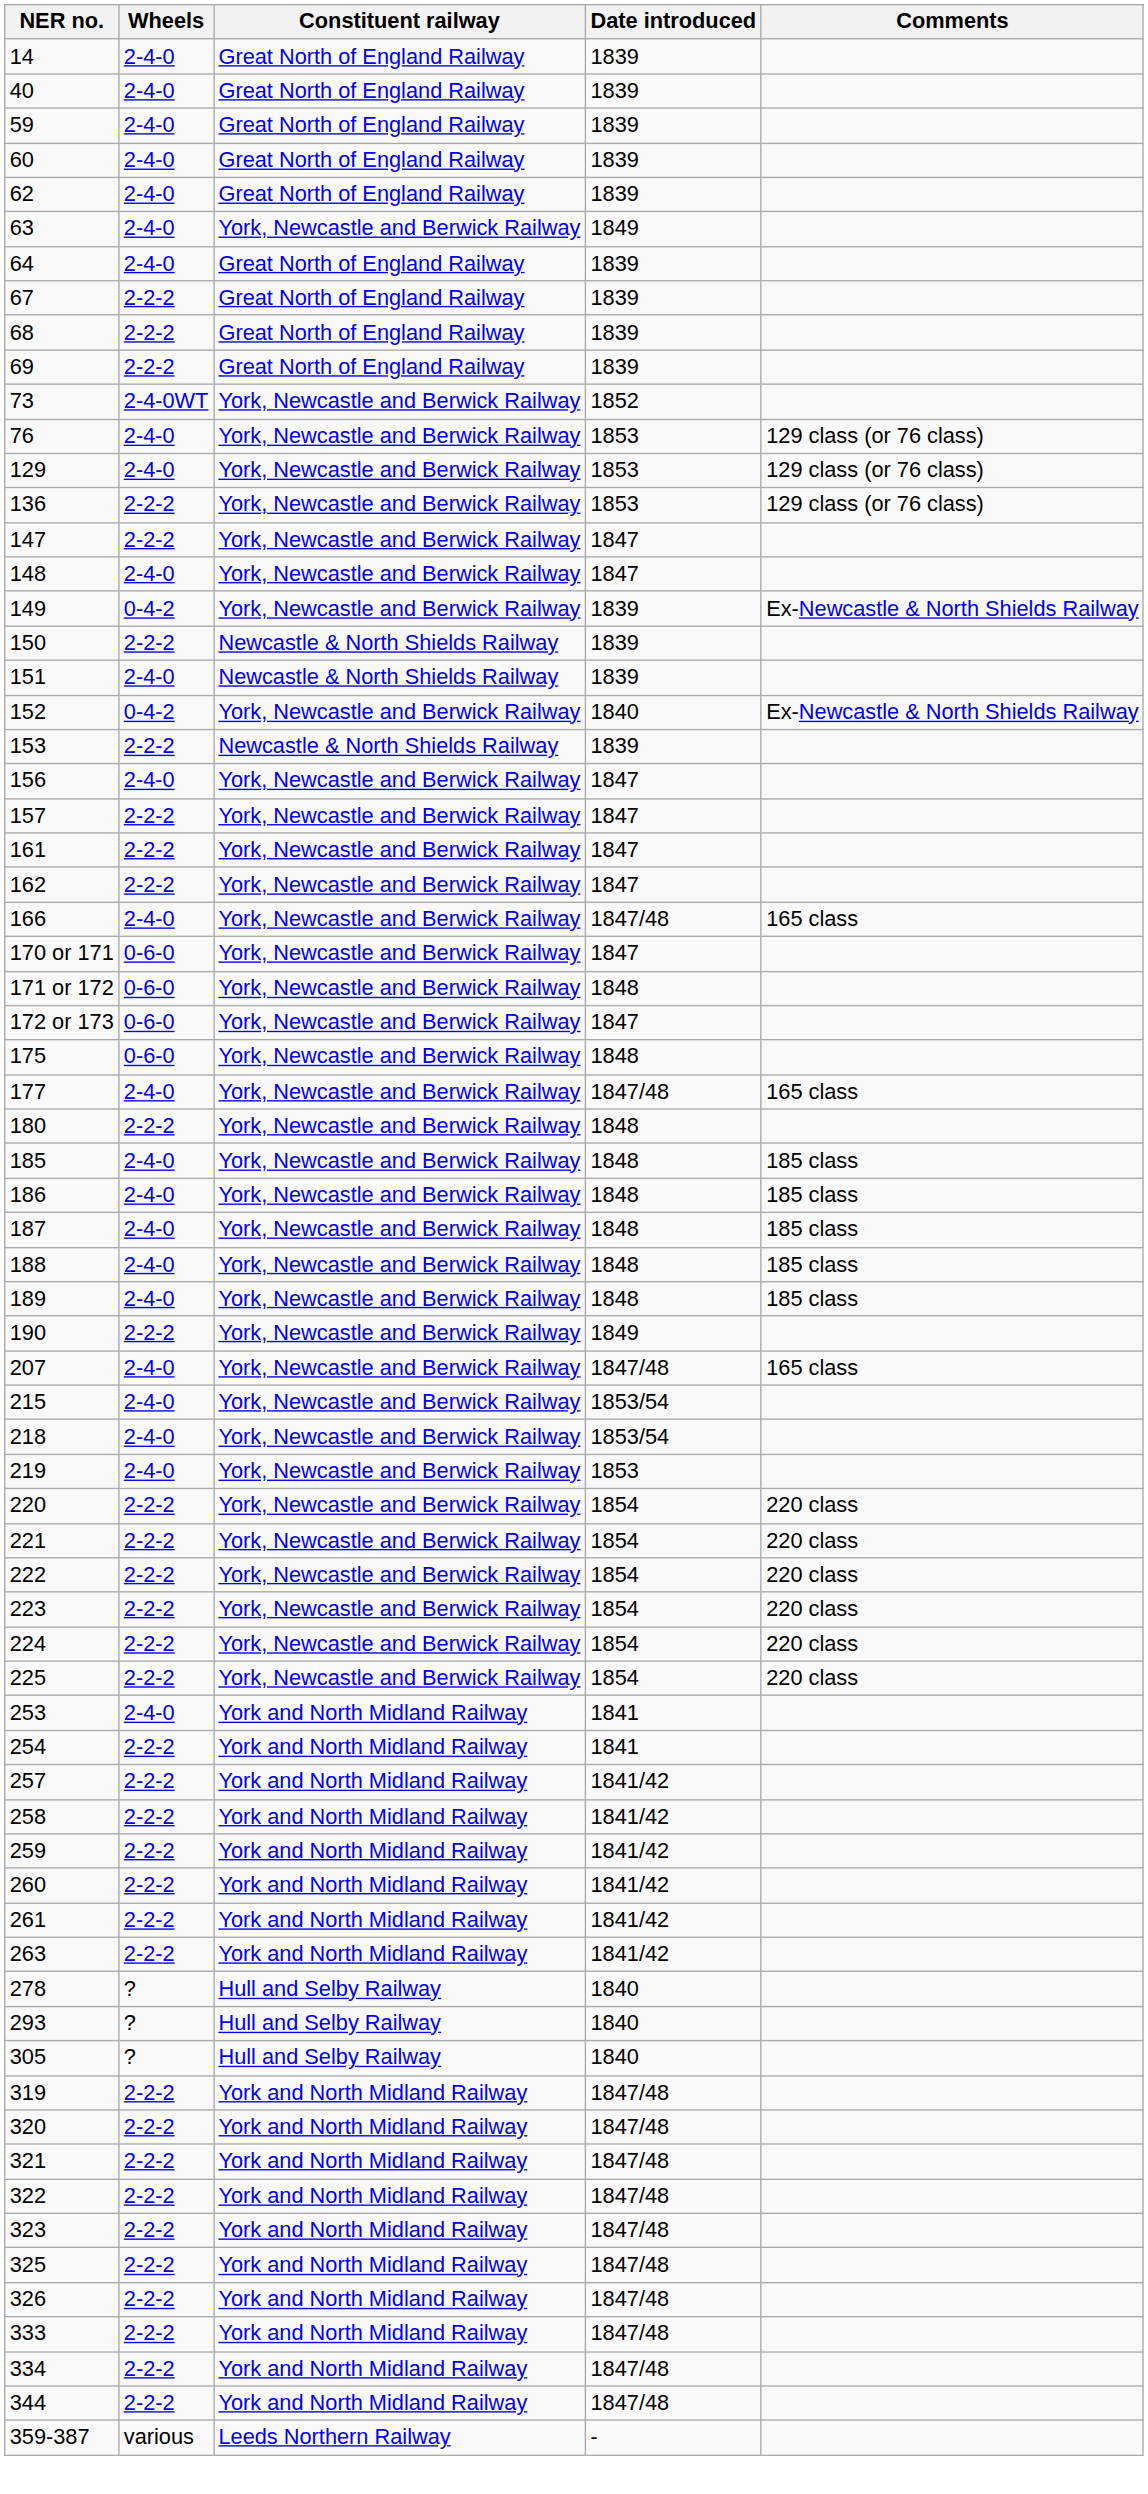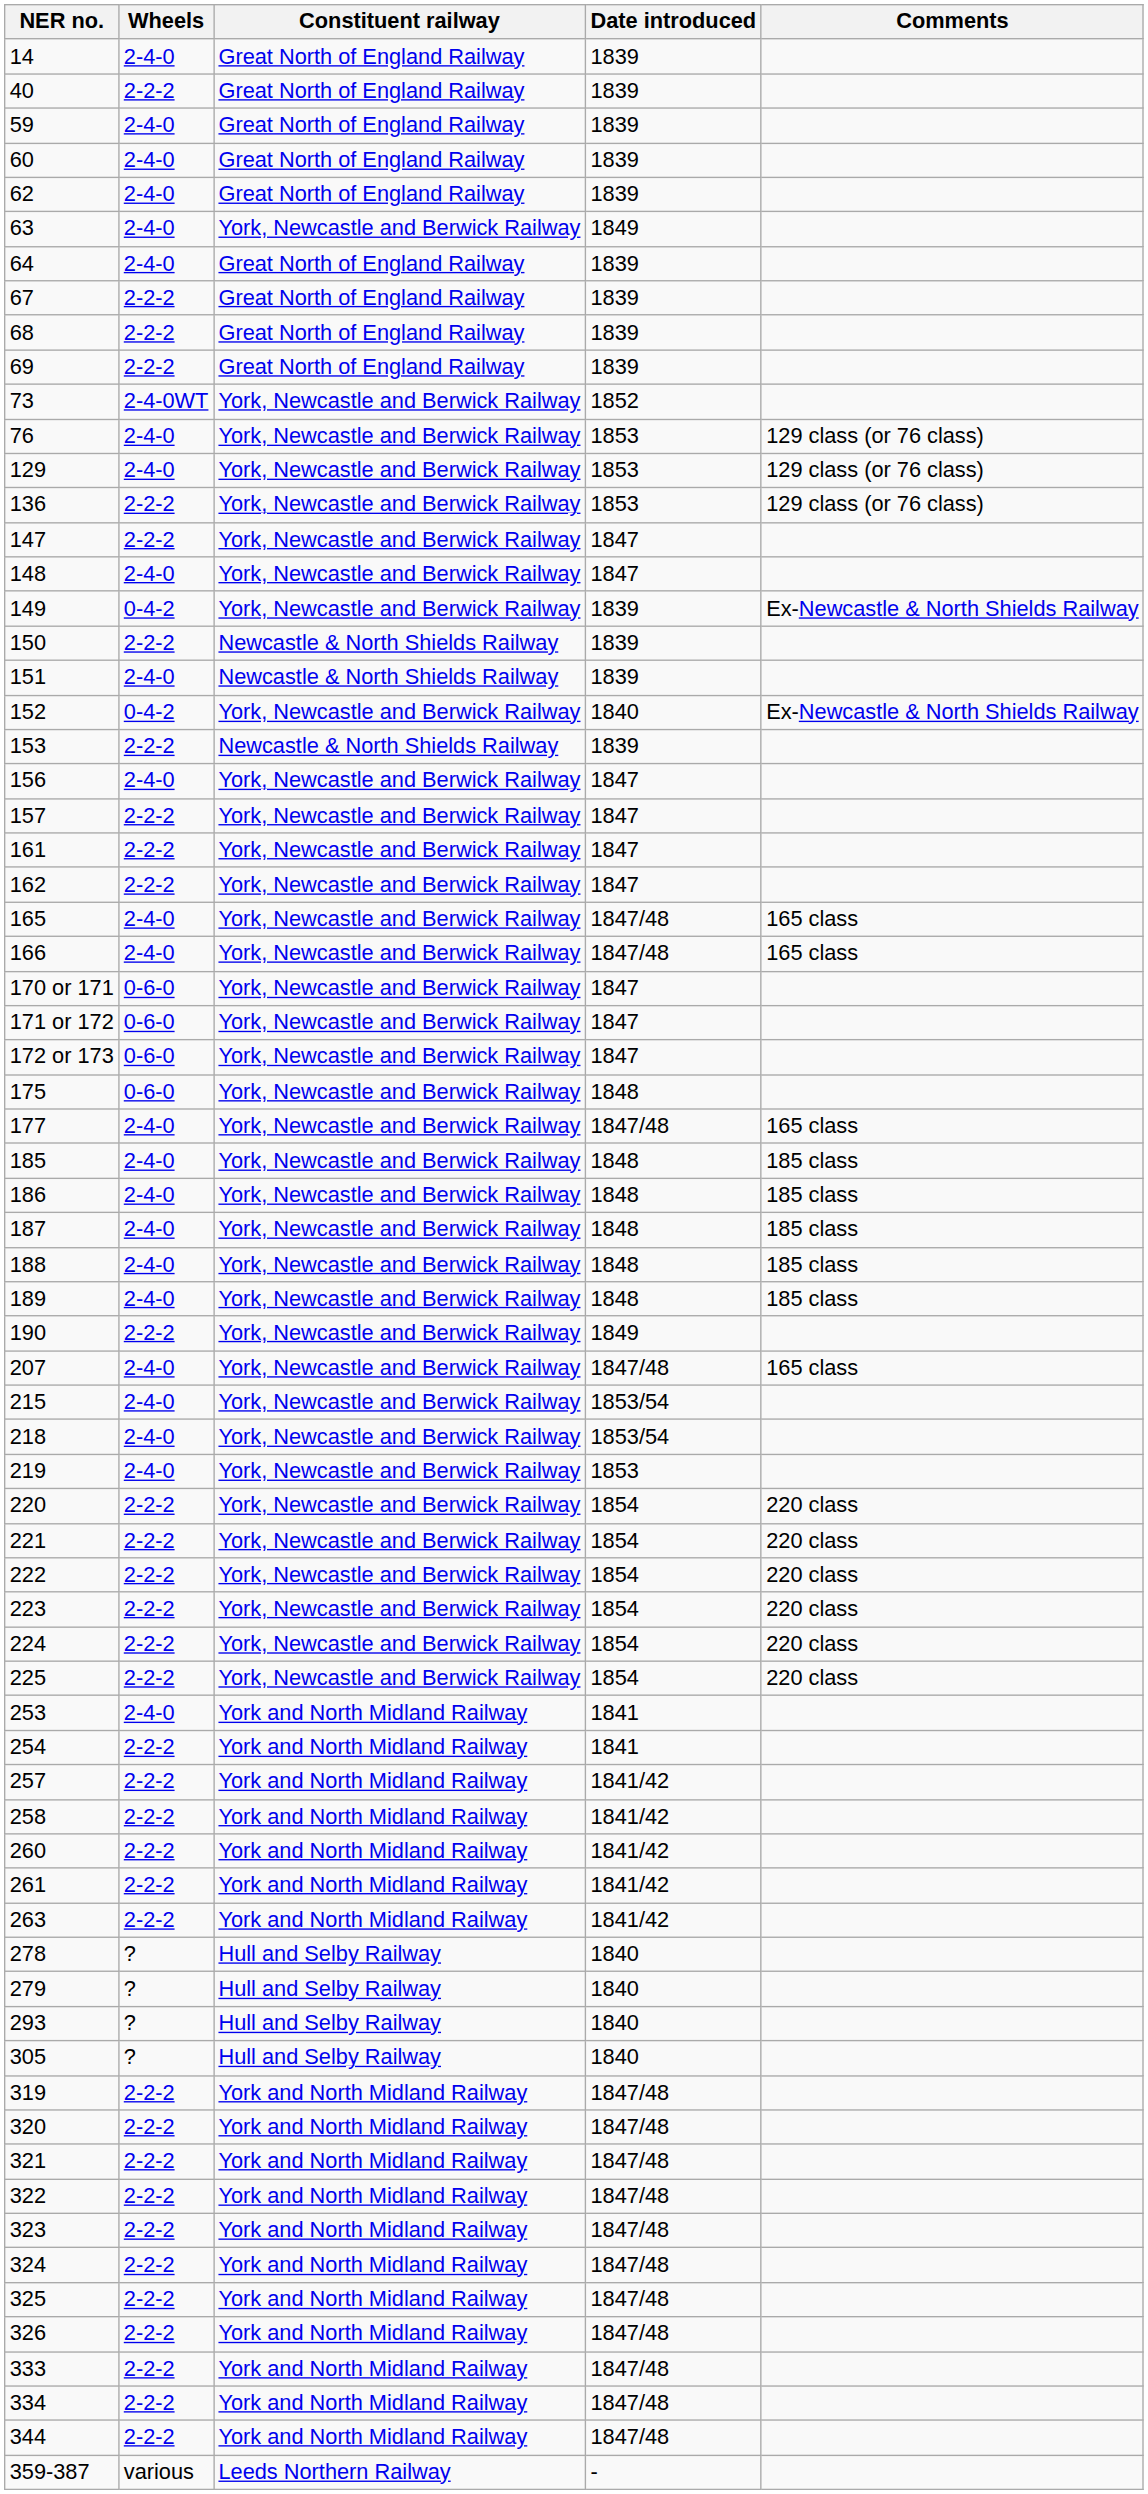40 | Wheels: 2-4-0 -> 2-2-2
+ row: 165 | 2-4-0 | York, Newcastle and Berwick Railway | 1847/48 | 165 class
171 or 172 | Date introduced: 1848 -> 1847
- row: 180 | 2-2-2 | York, Newcastle and Berwick Railway | 1848
- row: 259 | 2-2-2 | York and North Midland Railway | 1841/42
+ row: 279 | ? | Hull and Selby Railway | 1840
+ row: 324 | 2-2-2 | York and North Midland Railway | 1847/48
